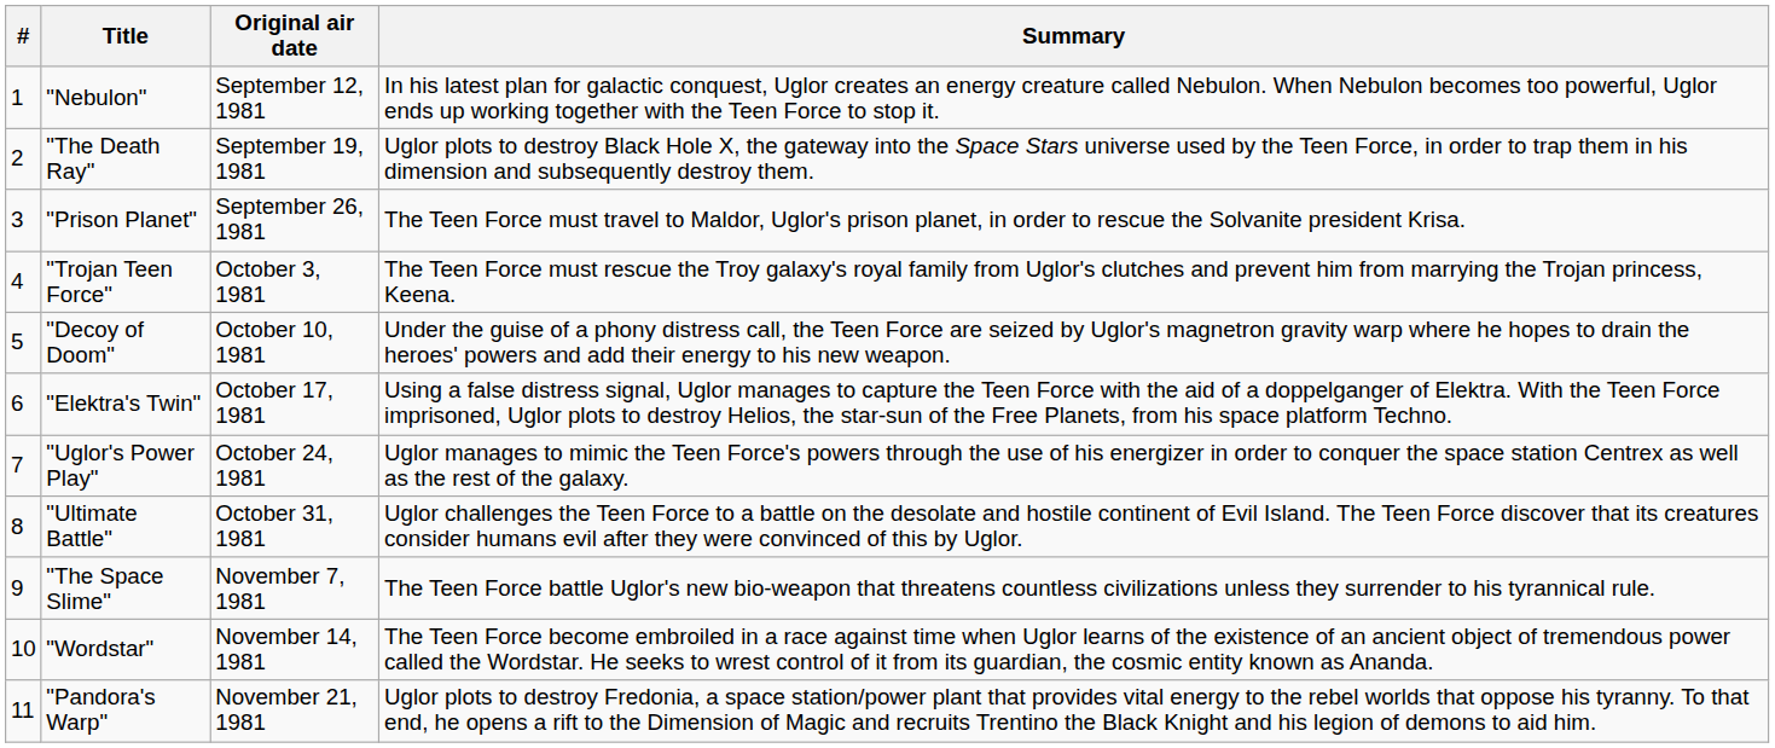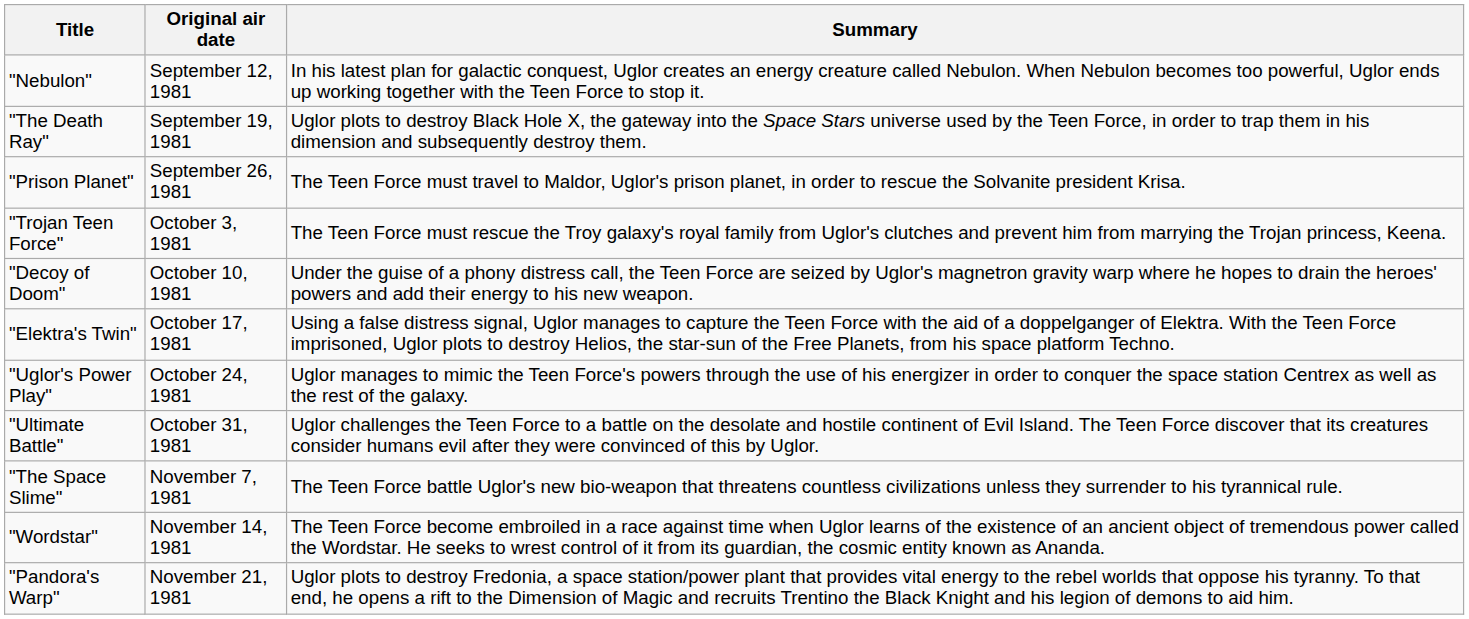- column: # | 1 | 2 | 3 | 4 | 5 | 6 | 7 | 8 | 9 | 10 | 11
